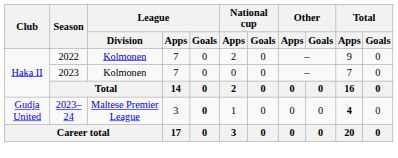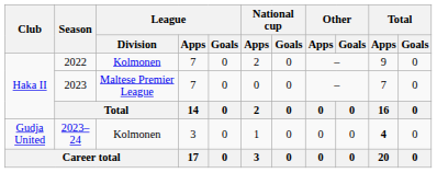2023 | League / Division: Kolmonen -> Maltese Premier League
2023–24 | League / Division: Maltese Premier League -> Kolmonen
2023–24 | League / Goals: bold -> normal
